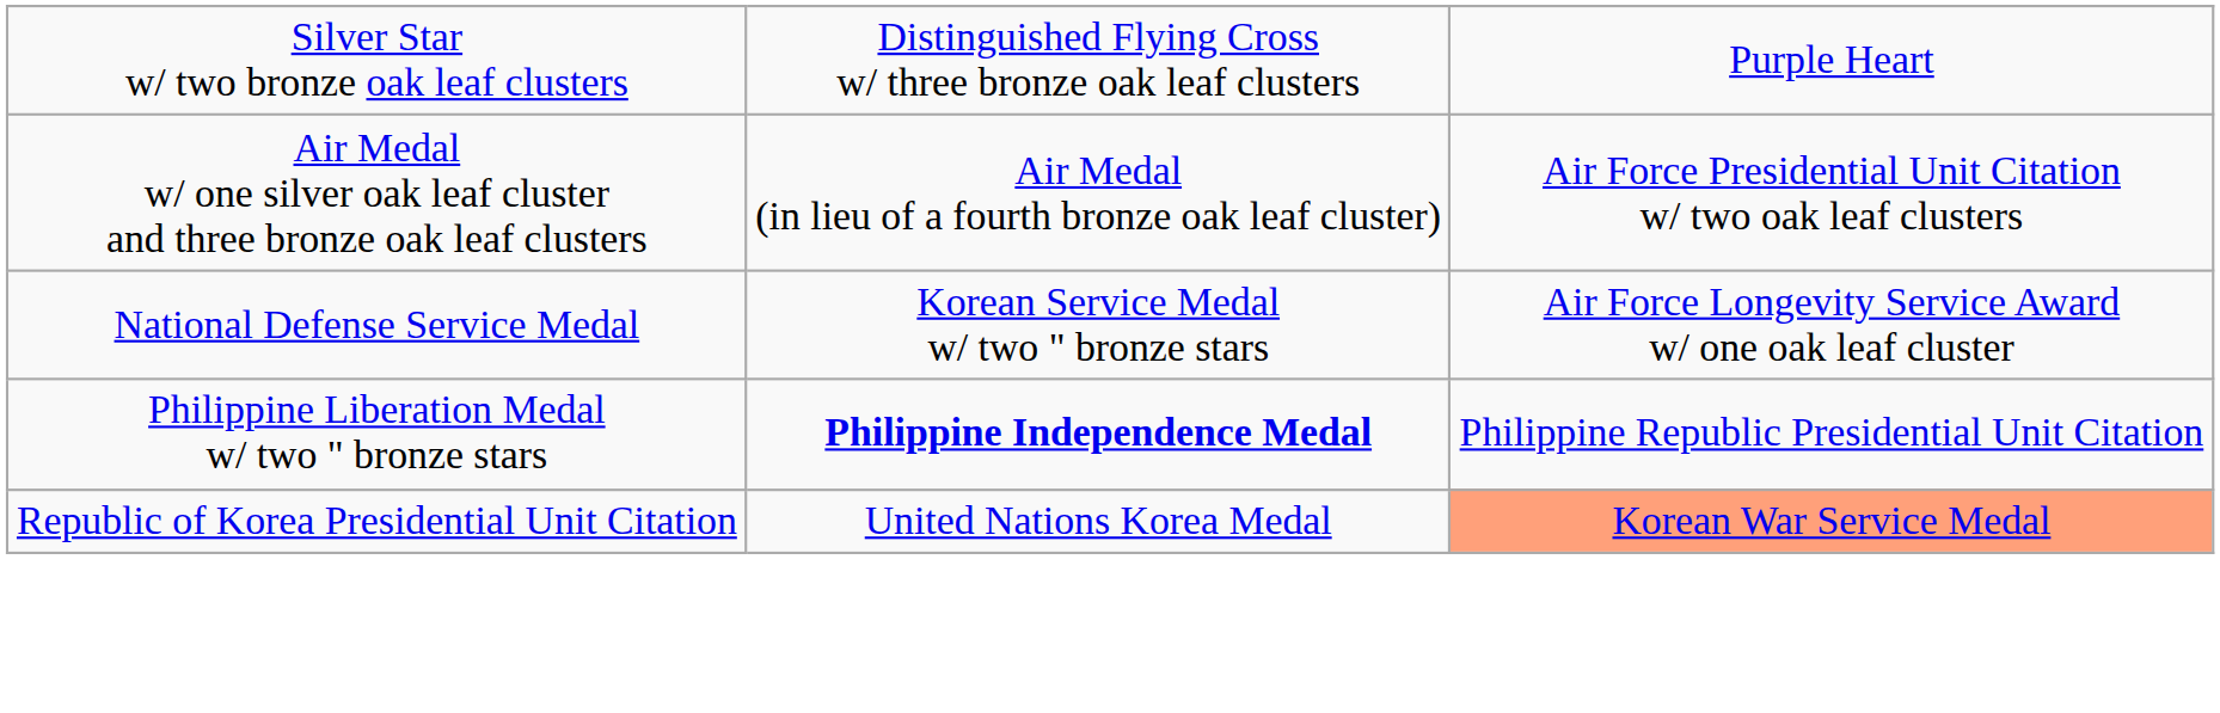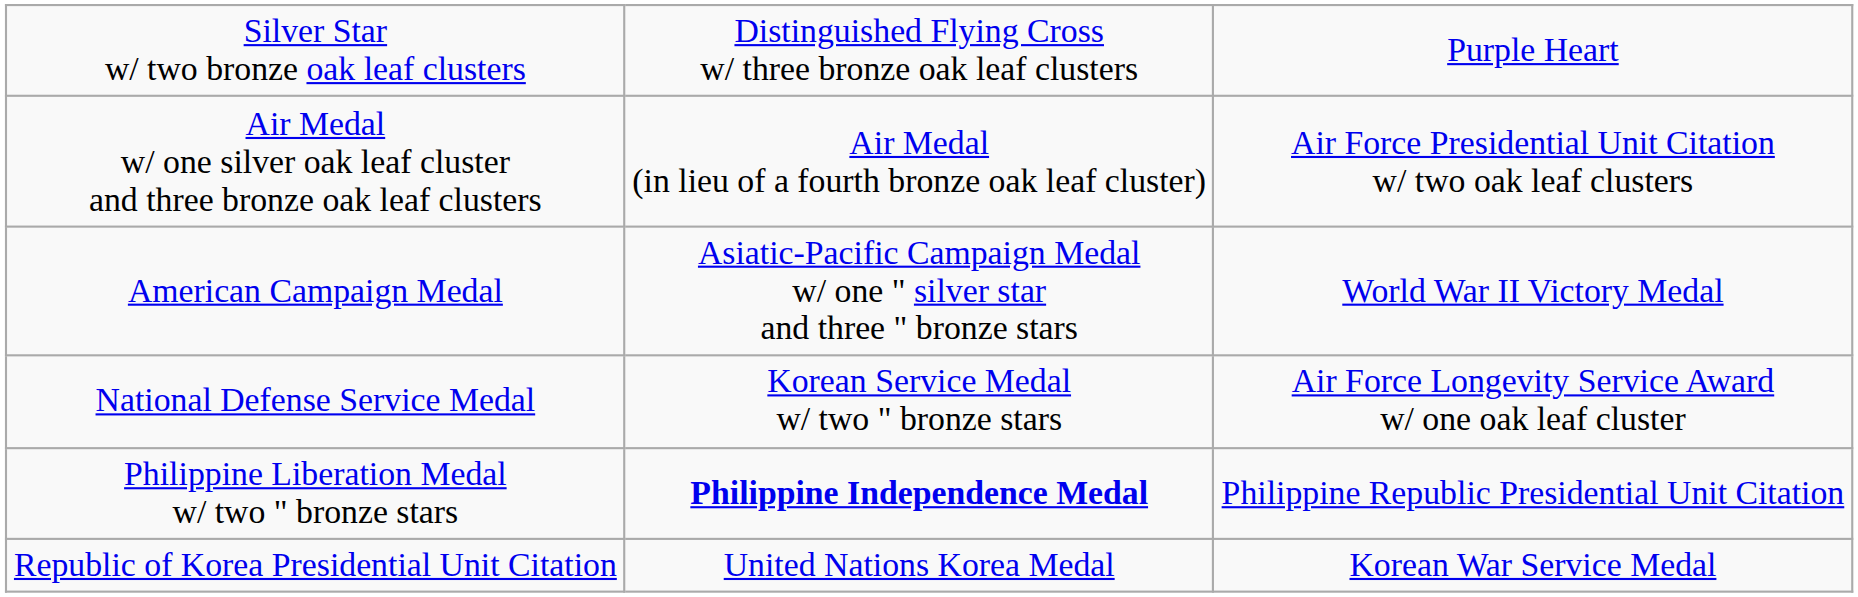+ row: American Campaign Medal | Asiatic-Pacific Campaign Medal w/ one " silver star and three " bronze stars | World War II Victory Medal
Republic of Korea Presidential Unit Citation | column 3: lightsalmon background -> no background
